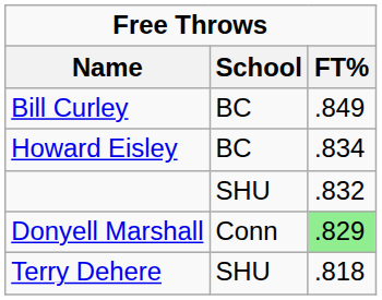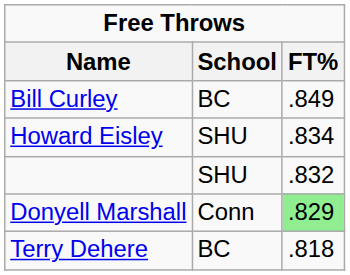Howard Eisley | School: BC -> SHU
Terry Dehere | School: SHU -> BC
